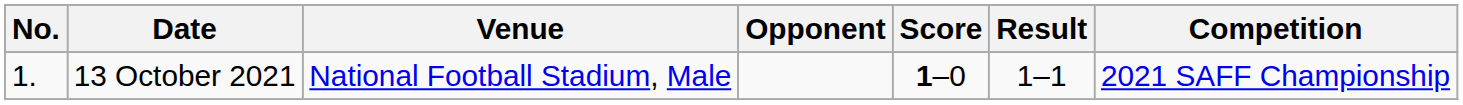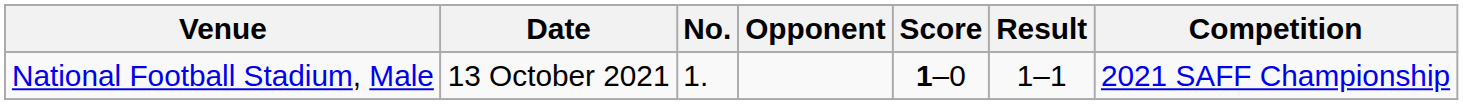columns swapped: No. <-> Venue
